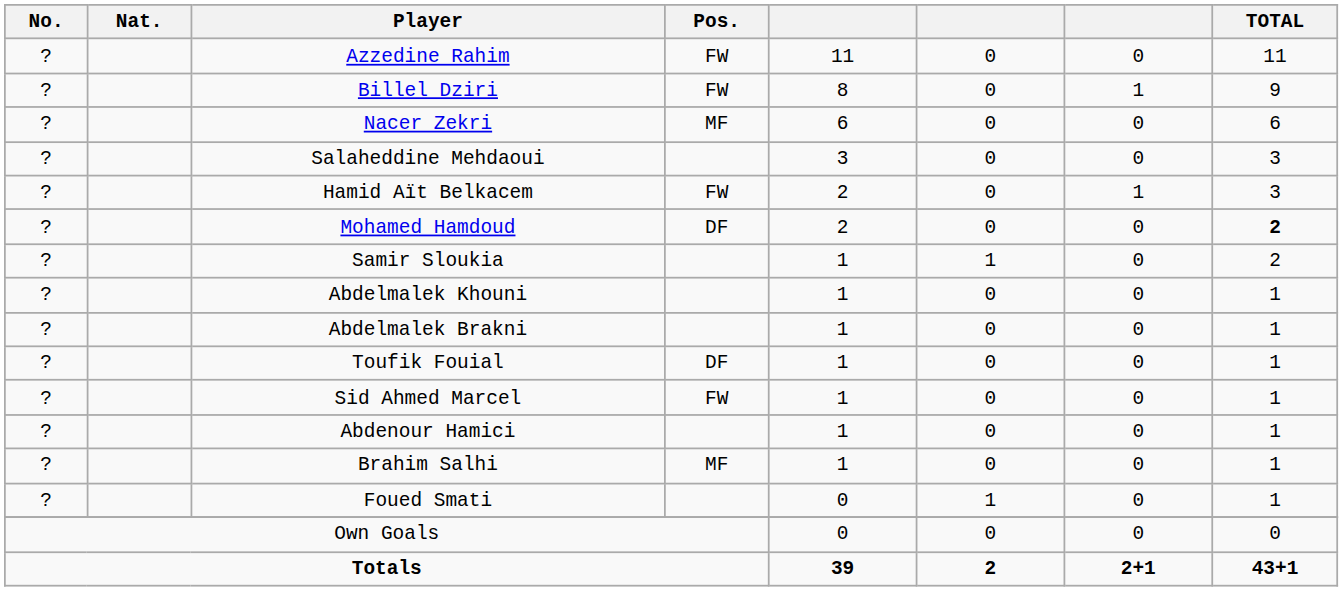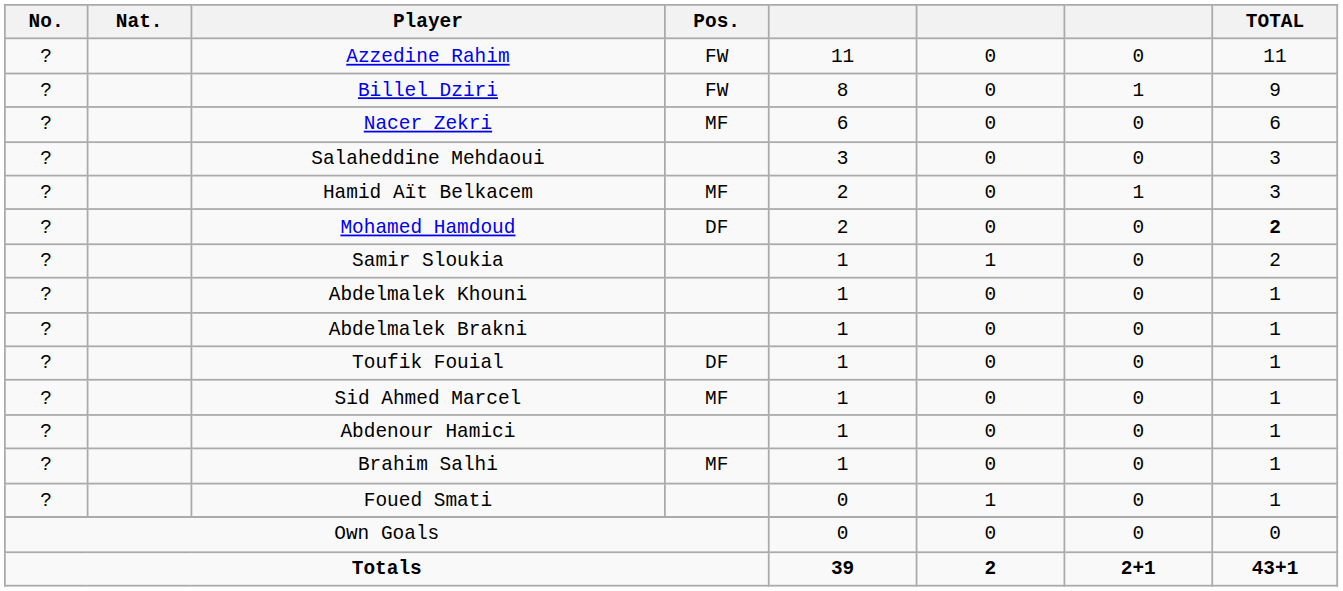Hamid Aït Belkacem | Pos.: FW -> MF
Sid Ahmed Marcel | Pos.: FW -> MF
